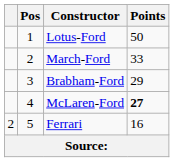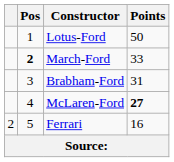March-Ford | Pos: normal -> bold
Brabham-Ford | Points: 29 -> 31
